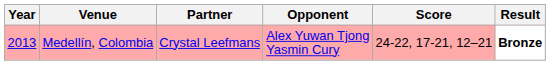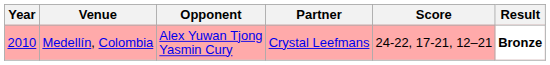columns swapped: Partner <-> Opponent
Medellín, Colombia | Year: 2013 -> 2010
